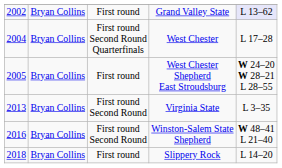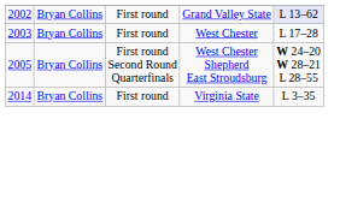West Chester | column 1: 2004 -> 2003
West Chester | column 3: First round Second Round Quarterfinals -> First round
West Chester Shepherd East Stroudsburg | column 3: First round -> First round Second Round Quarterfinals
Virginia State | column 1: 2013 -> 2014
Virginia State | column 3: First round Second Round -> First round
- row: 2016 | Bryan Collins | First round Second Round | Winston-Salem State Shepherd | W 48–41 L 21–40
- row: 2018 | Bryan Collins | First round | Slippery Rock | L 14–20
